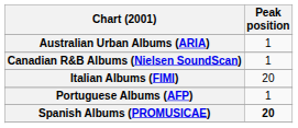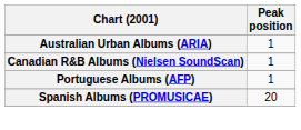- row: Italian Albums (FIMI) | 20
Spanish Albums (PROMUSICAE) | Peak position: bold -> normal
